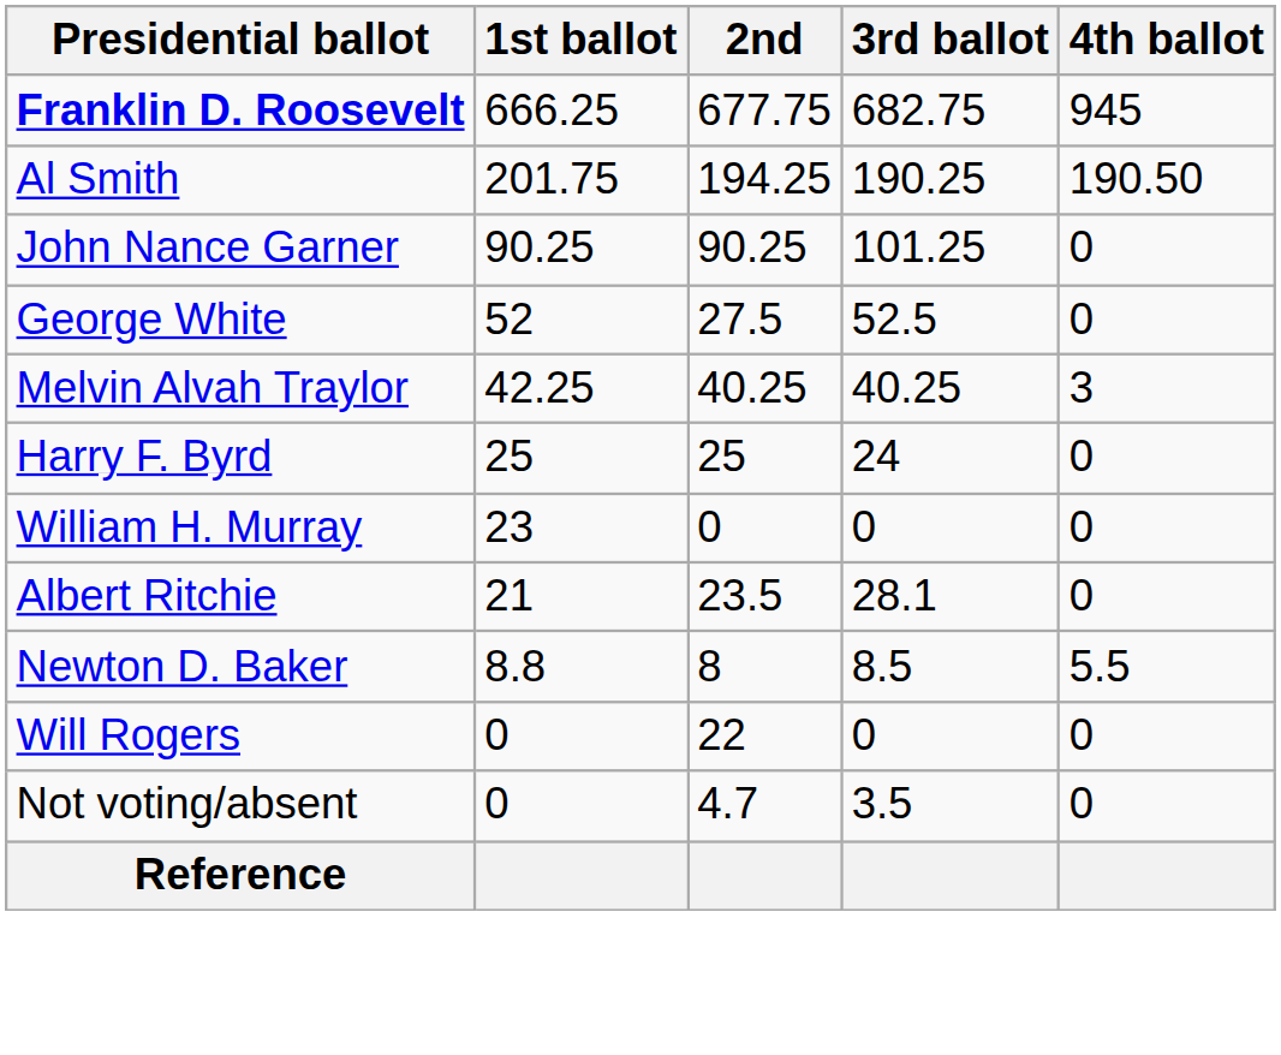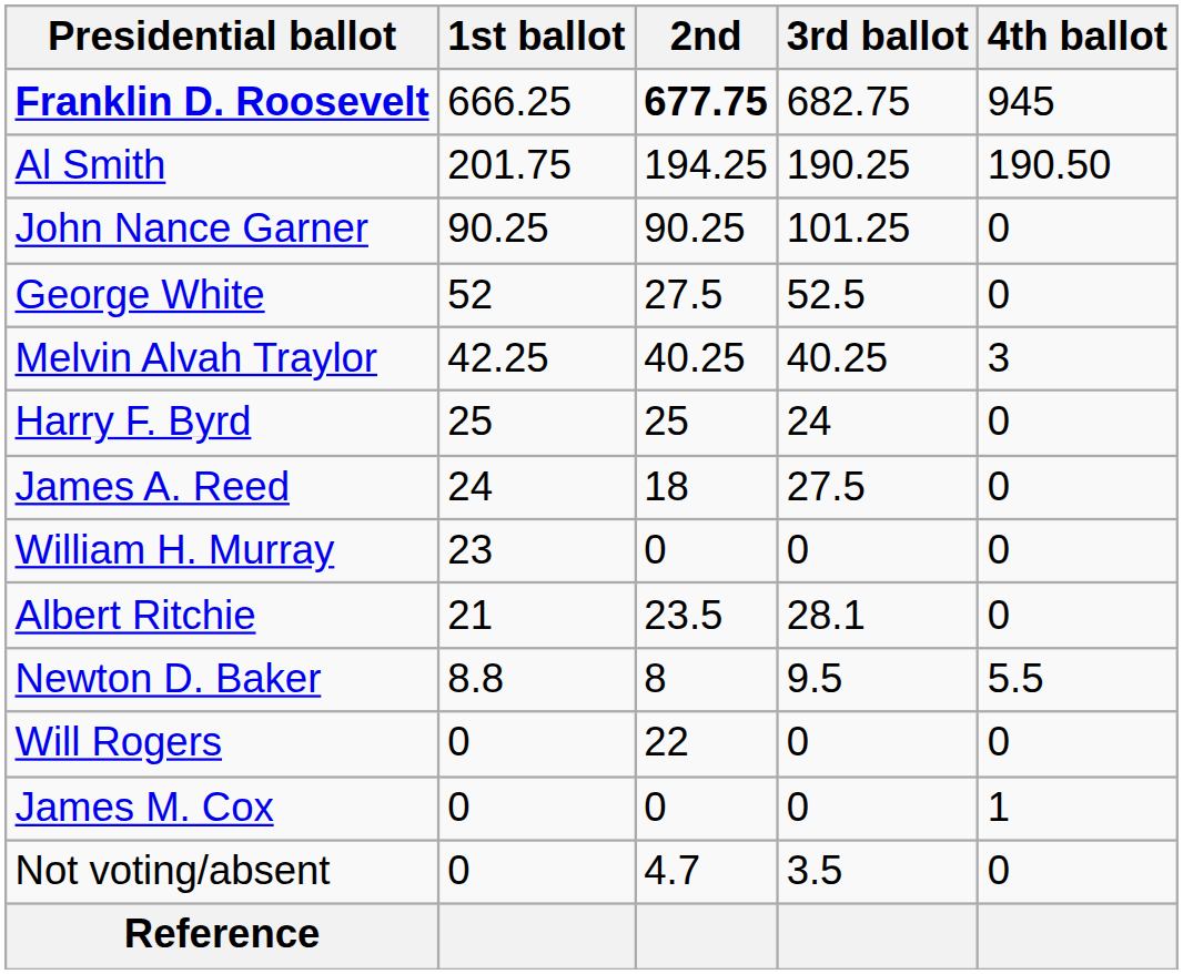Franklin D. Roosevelt | 2nd: normal -> bold
+ row: James A. Reed | 24 | 18 | 27.5 | 0
Newton D. Baker | 3rd ballot: 8.5 -> 9.5
+ row: James M. Cox | 0 | 0 | 0 | 1
